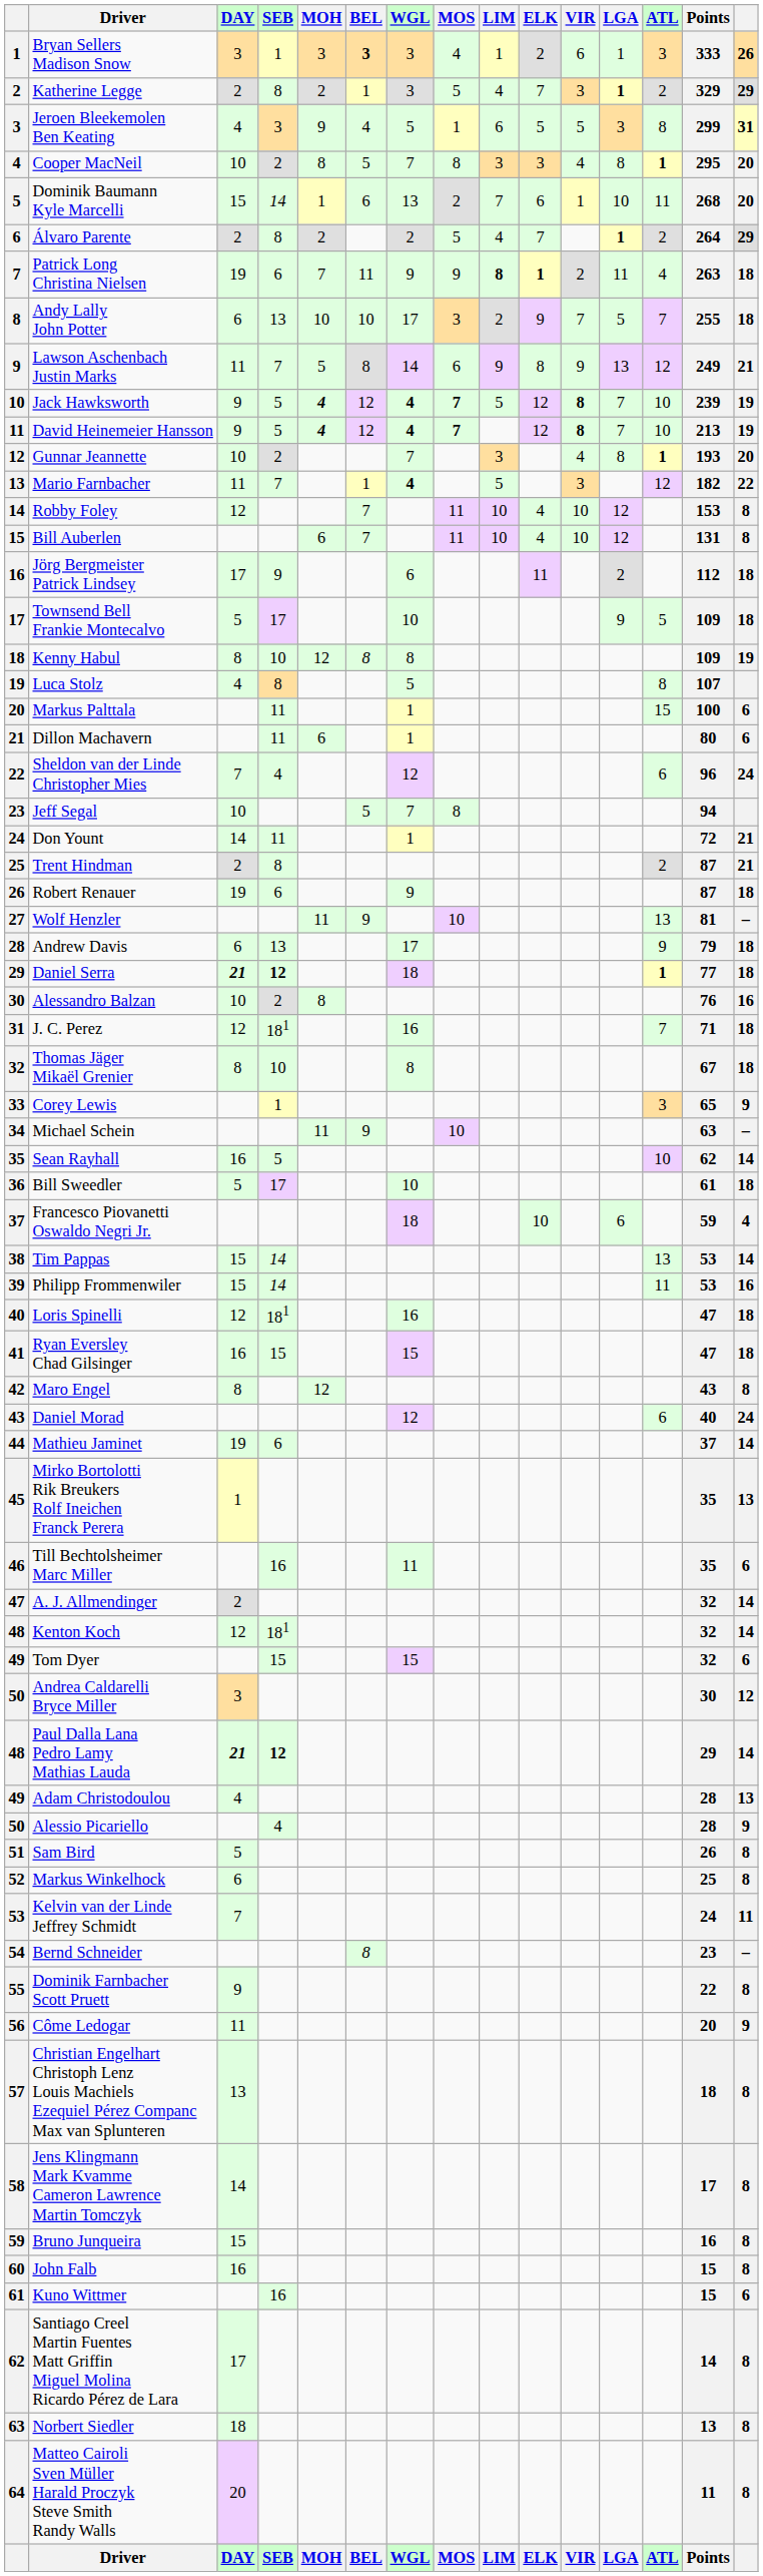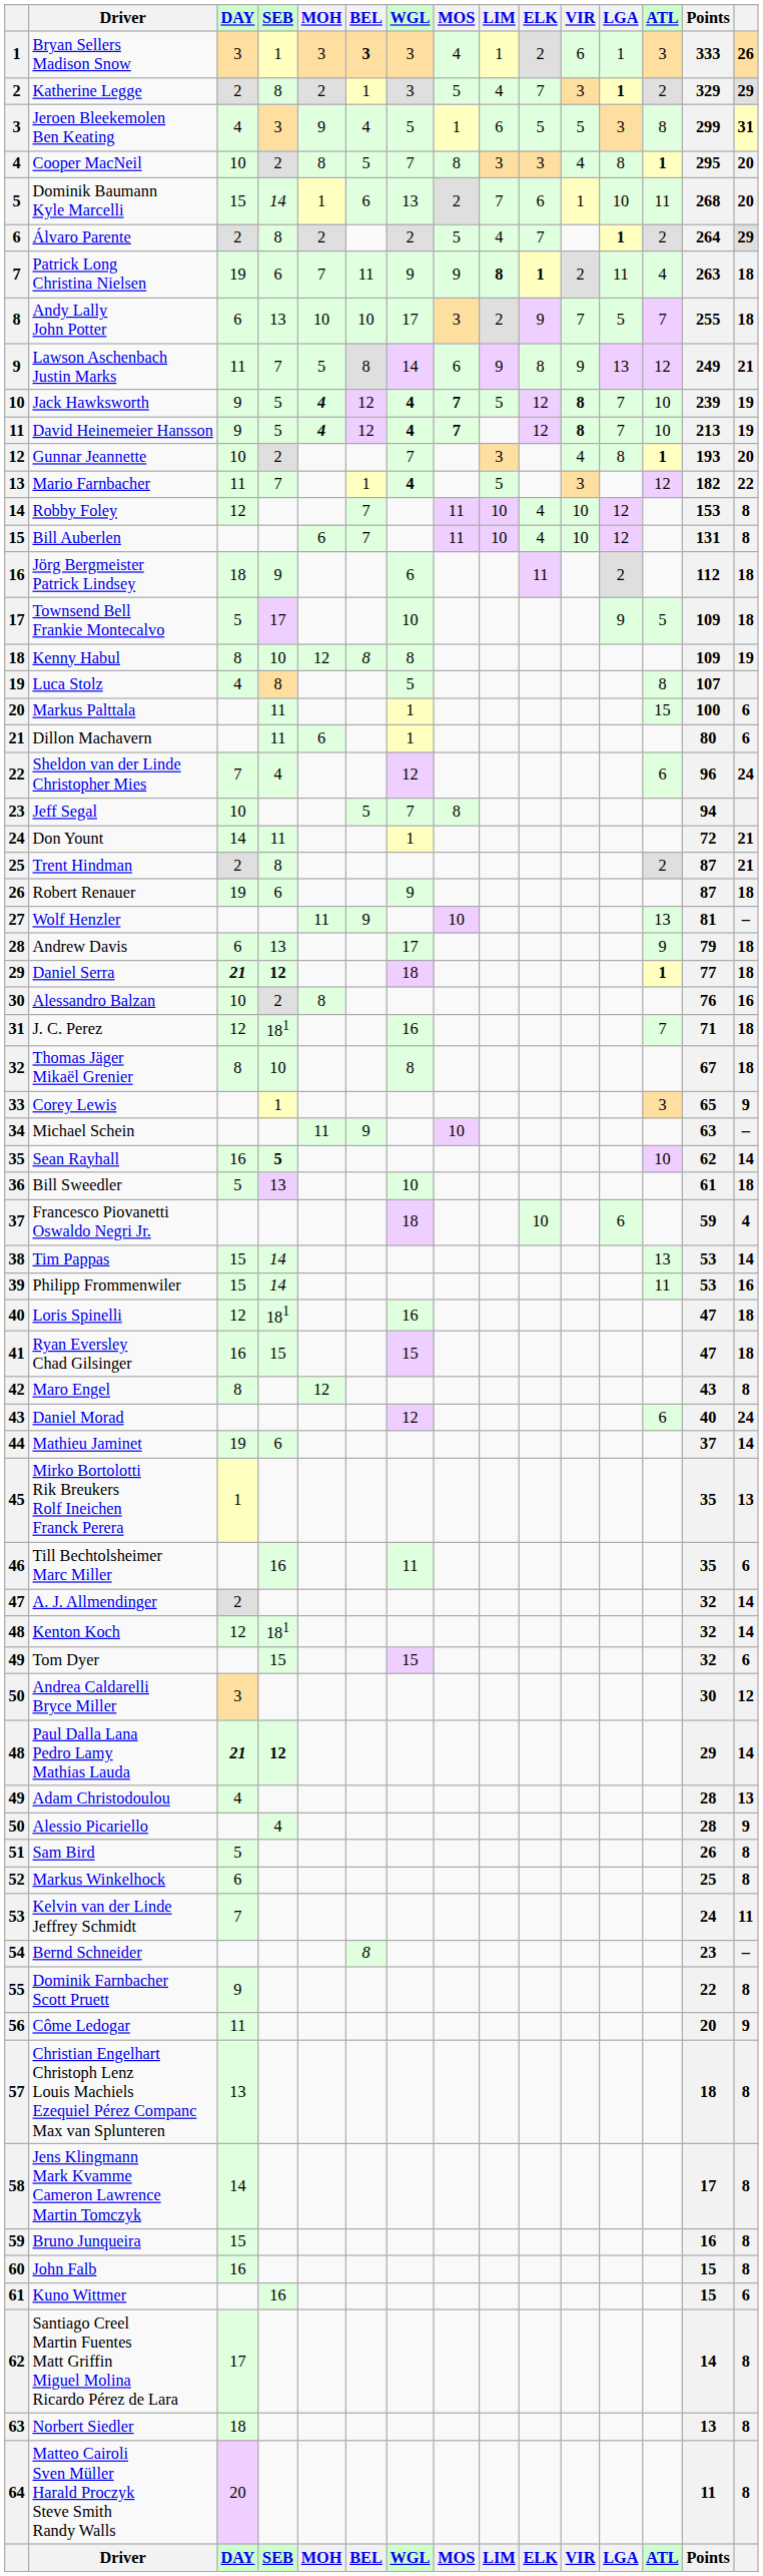Jörg Bergmeister Patrick Lindsey | DAY: 17 -> 18
Sean Rayhall | SEB: normal -> bold
Bill Sweedler | SEB: 17 -> 13
